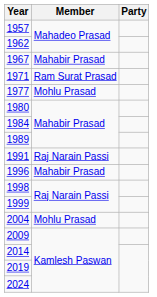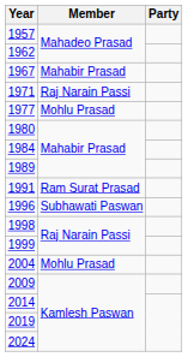1971 | Member: Ram Surat Prasad -> Raj Narain Passi
1991 | Member: Raj Narain Passi -> Ram Surat Prasad
1996 | Member: Mahabir Prasad -> Subhawati Paswan
